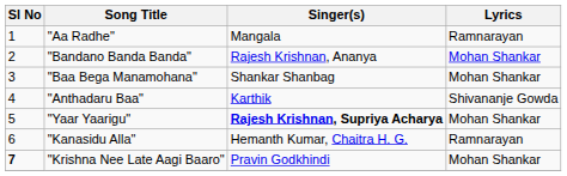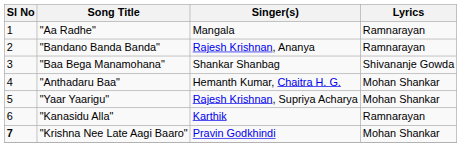"Bandano Banda Banda" | Lyrics: Mohan Shankar -> Ramnarayan
"Baa Bega Manamohana" | Lyrics: Mohan Shankar -> Shivananje Gowda
"Anthadaru Baa" | Singer(s): Karthik -> Hemanth Kumar, Chaitra H. G.
"Anthadaru Baa" | Lyrics: Shivananje Gowda -> Mohan Shankar
"Yaar Yaarigu" | Singer(s): bold -> normal
"Kanasidu Alla" | Singer(s): Hemanth Kumar, Chaitra H. G. -> Karthik
